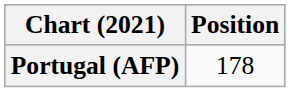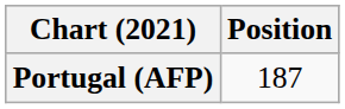Portugal (AFP) | Position: 178 -> 187
